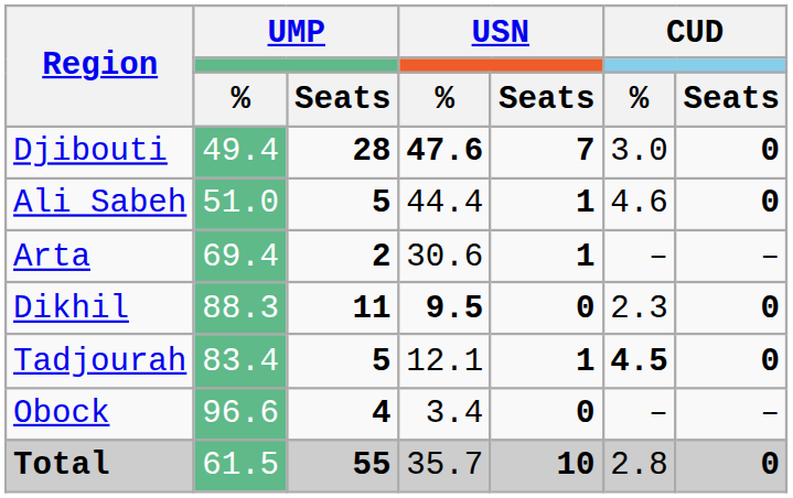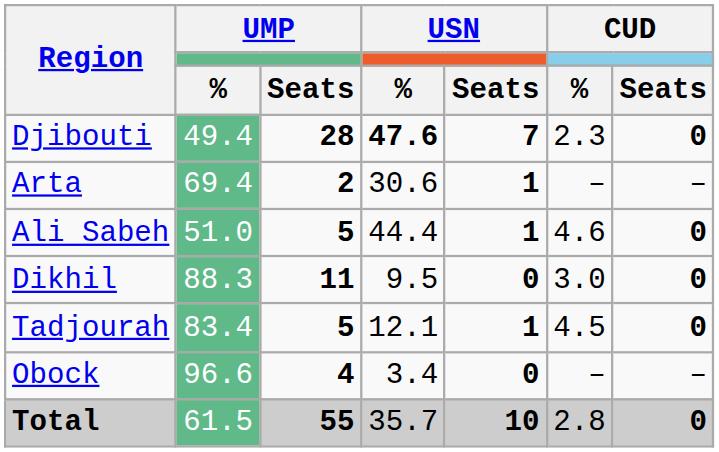Djibouti | CUD / %: 3.0 -> 2.3
rows swapped: Arta <-> Ali Sabeh
Dikhil | USN / %: bold -> normal
Dikhil | CUD / %: 2.3 -> 3.0
Tadjourah | CUD / %: bold -> normal
